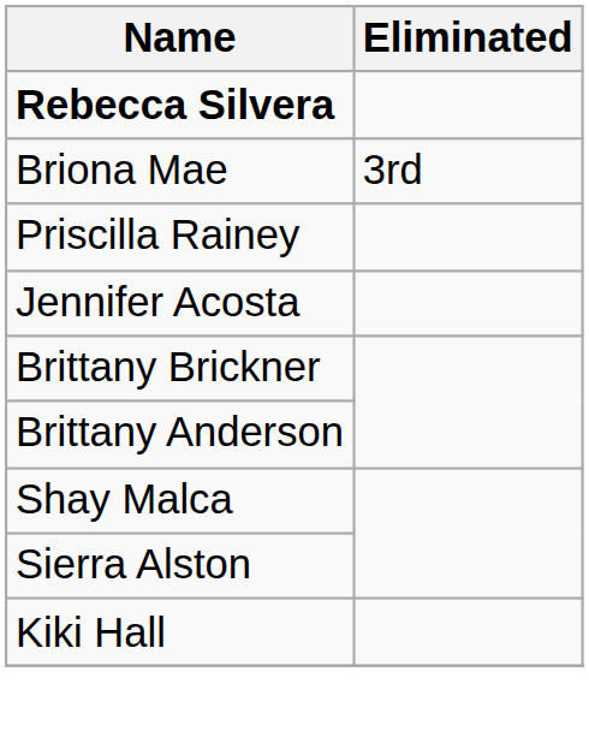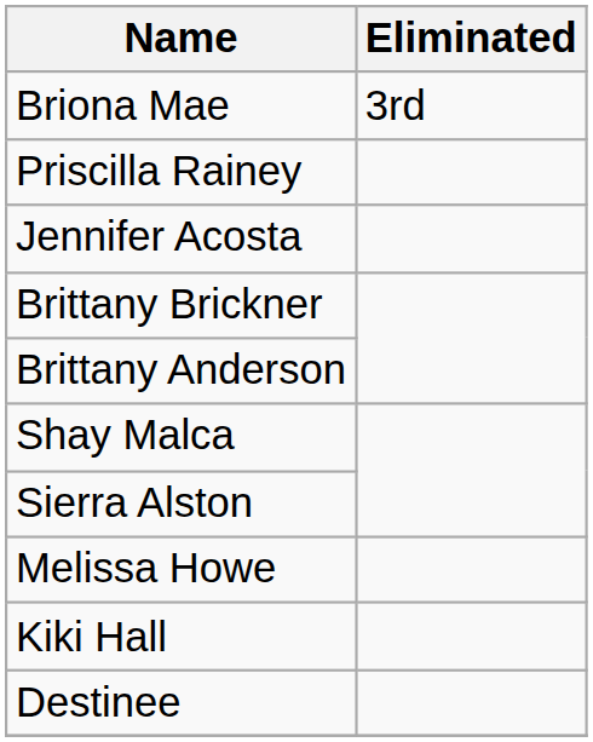- row: Rebecca Silvera
+ row: Melissa Howe
+ row: Destinee
